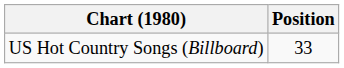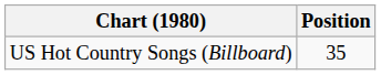US Hot Country Songs (Billboard) | Position: 33 -> 35
